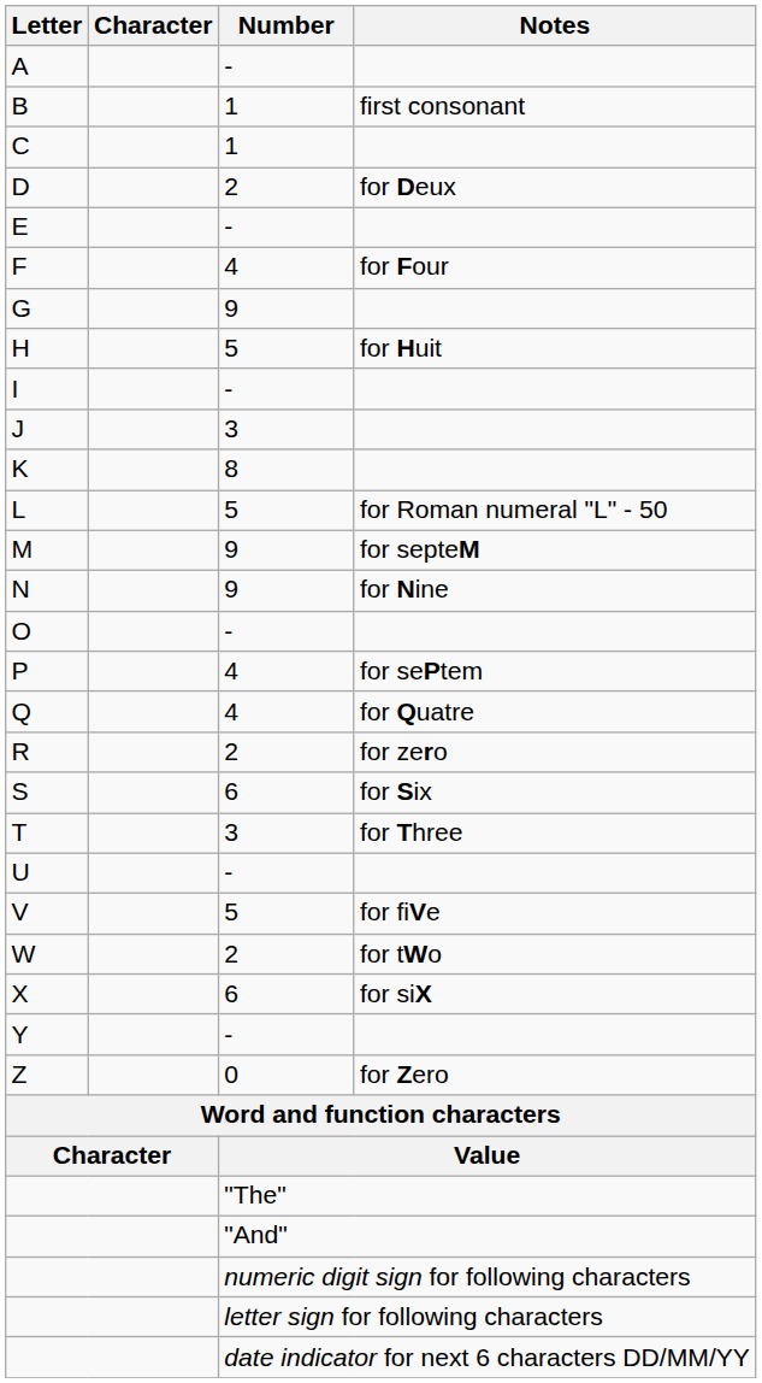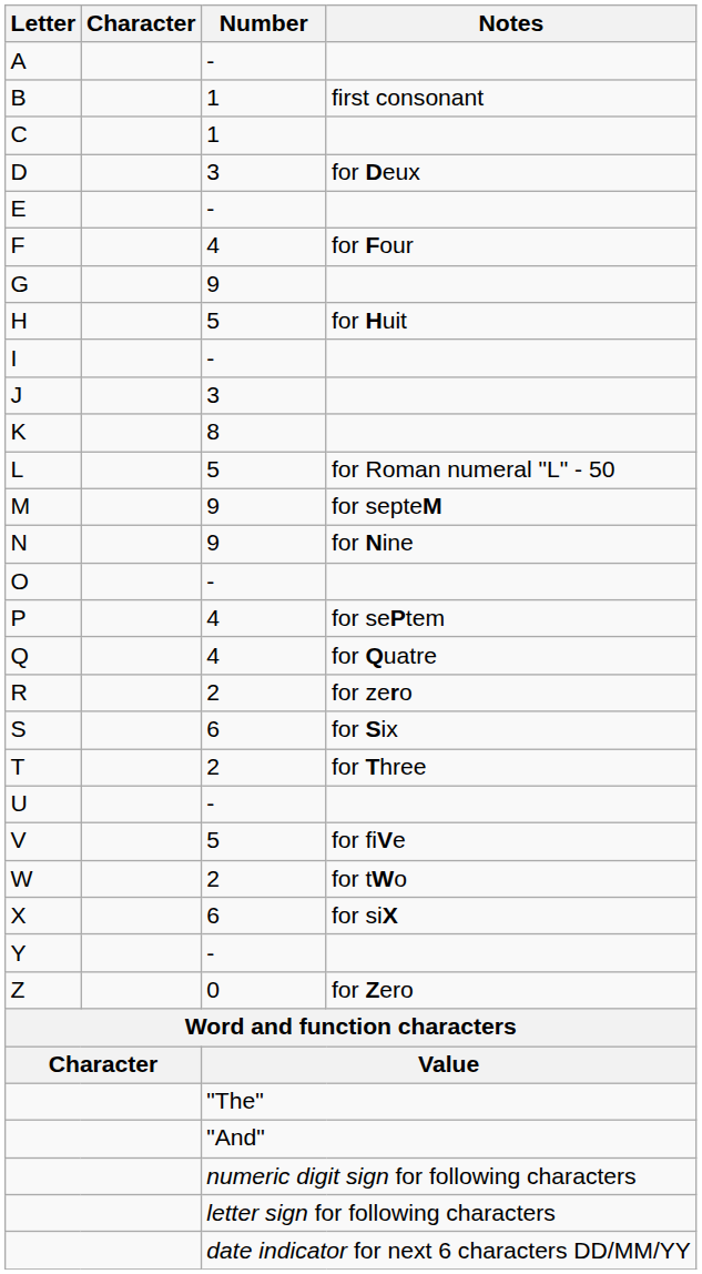D | Number: 2 -> 3
T | Number: 3 -> 2
